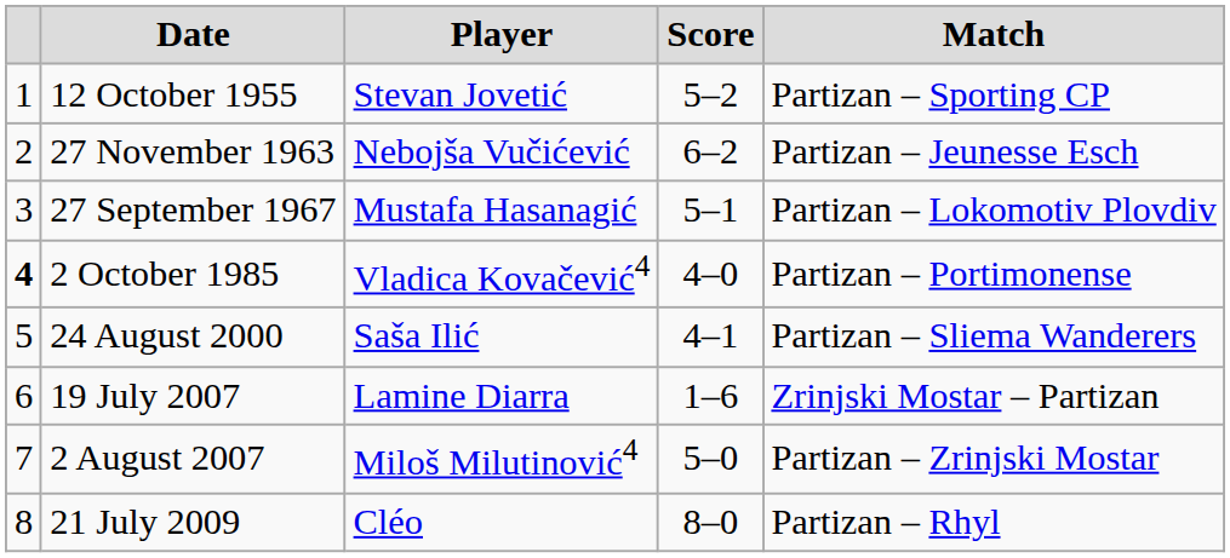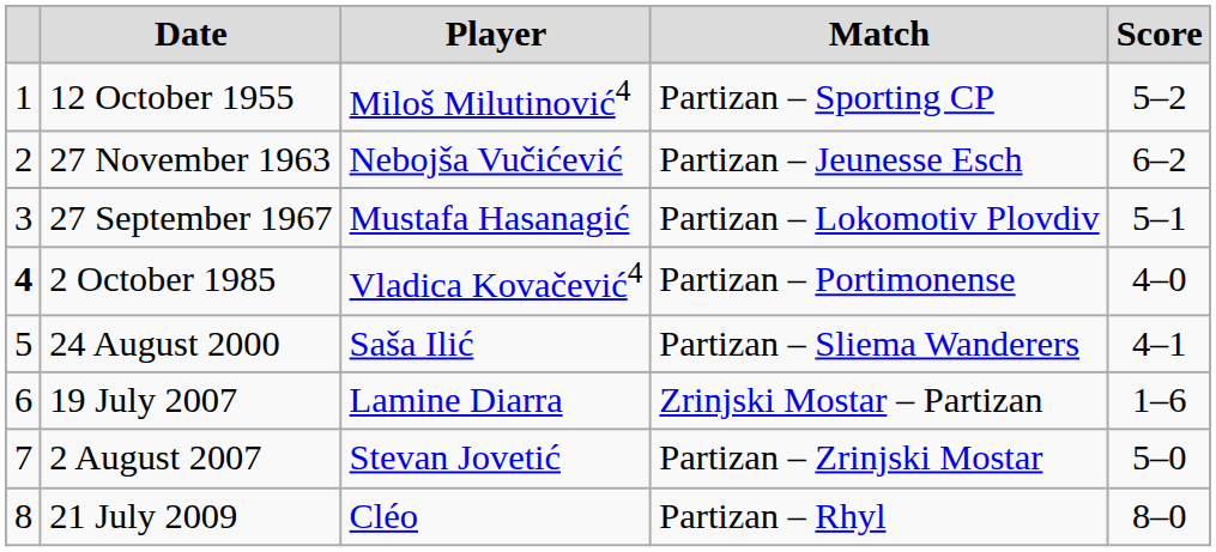columns swapped: Match <-> Score
12 October 1955 | Player: Stevan Jovetić -> Miloš Milutinović4
2 August 2007 | Player: Miloš Milutinović4 -> Stevan Jovetić
